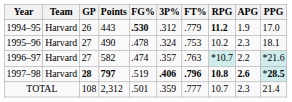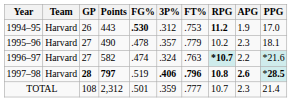1994–95 | FT%: .779 -> .753
1995–96 | 3P%: .324 -> .357
1995–96 | FT%: .753 -> .779
1996–97 | 3P%: .357 -> .324
1996–97 | RPG: normal -> bold
